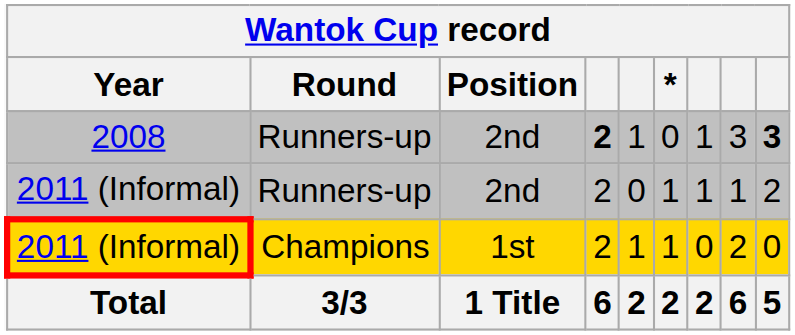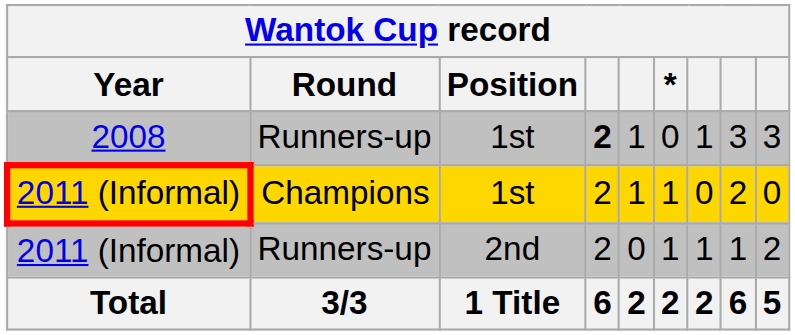2008 | Position: 2nd -> 1st
2008 | column 9: bold -> normal
rows swapped: 2011 (Informal) / Runners-up <-> 2011 (Informal) / Champions
